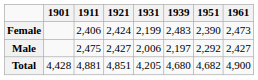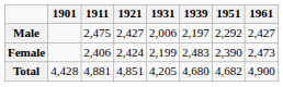rows swapped: Male <-> Female
